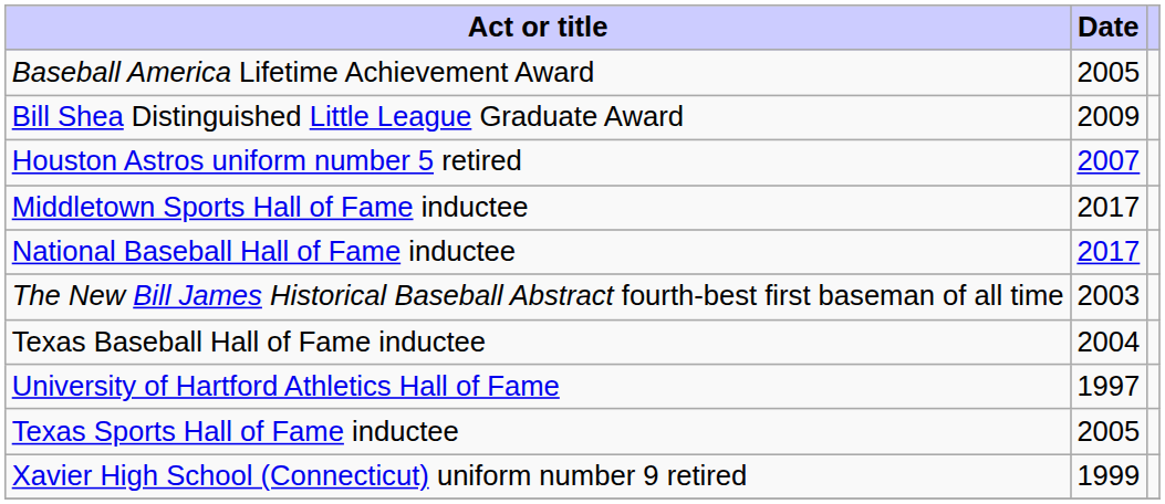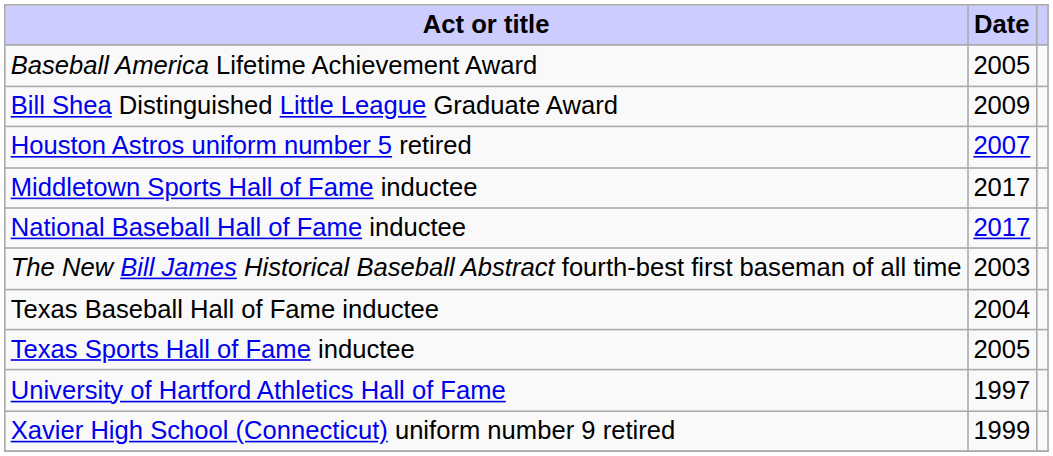rows swapped: Texas Sports Hall of Fame inductee <-> University of Hartford Athletics Hall of Fame
